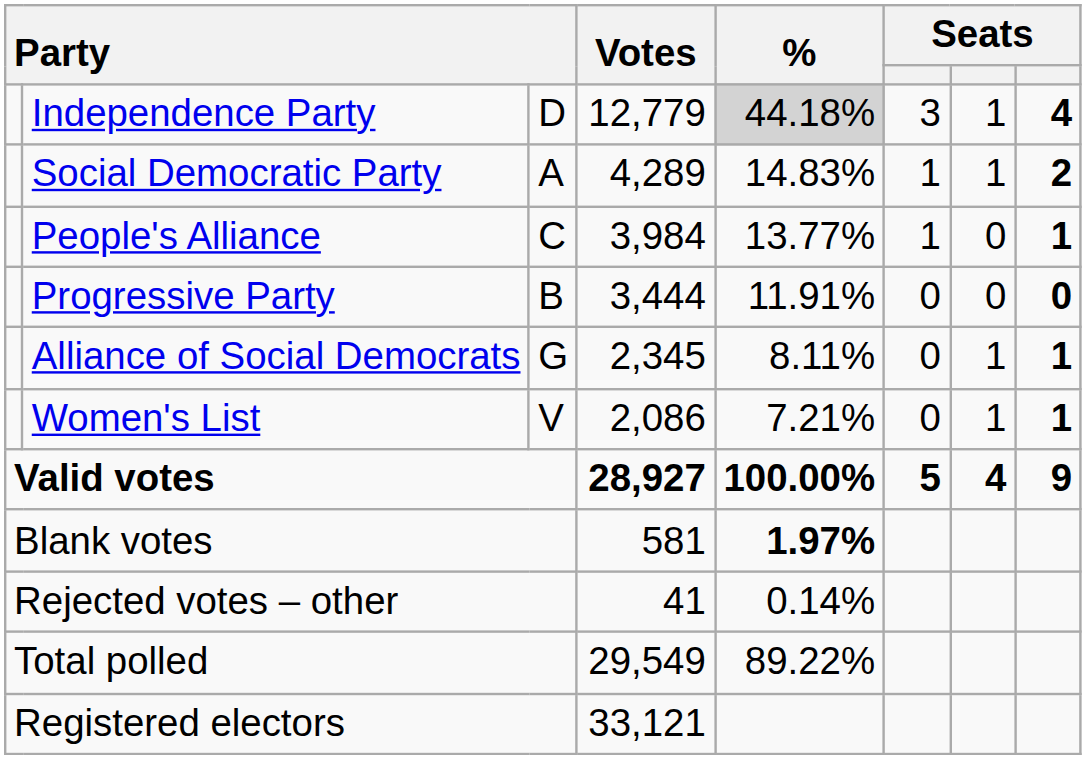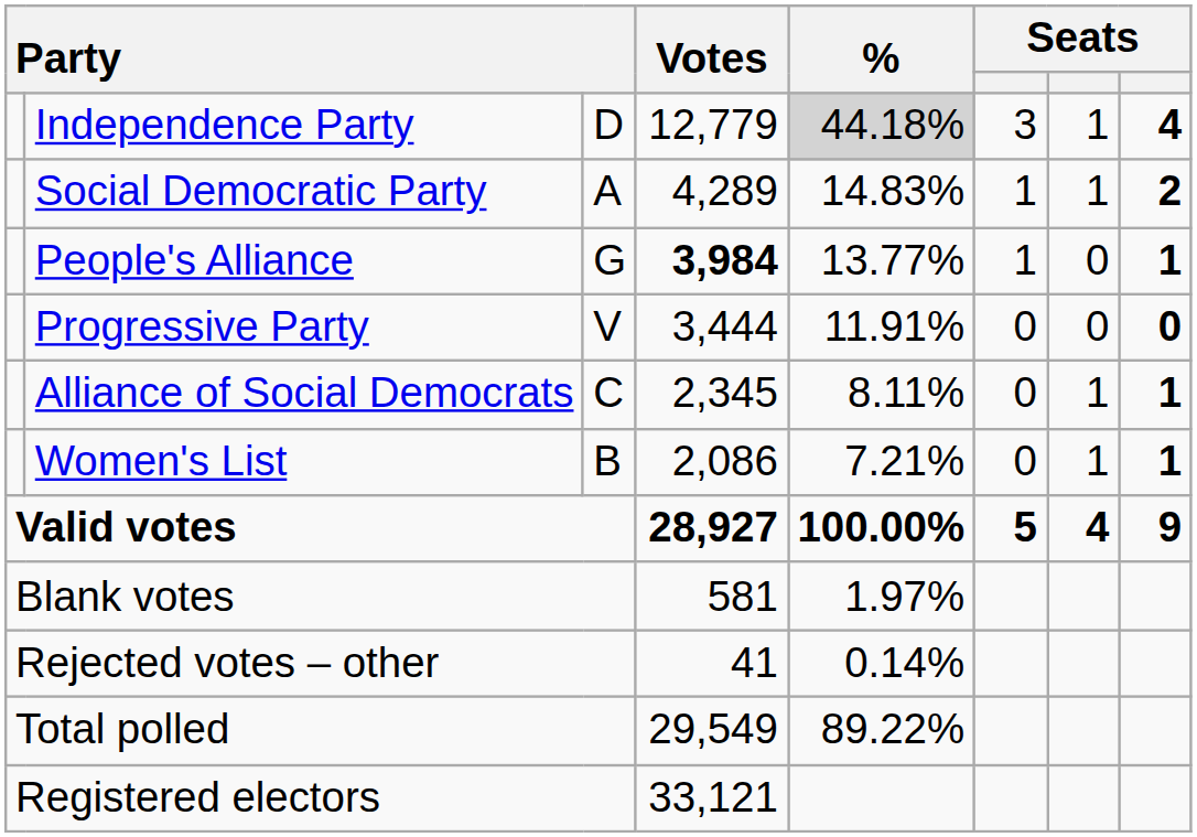People's Alliance | column 3: C -> G
People's Alliance | Votes: normal -> bold
Progressive Party | column 3: B -> V
Alliance of Social Democrats | column 3: G -> C
Women's List | column 3: V -> B
Blank votes | %: bold -> normal
